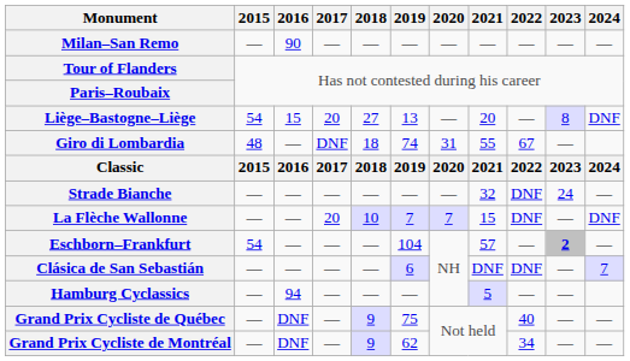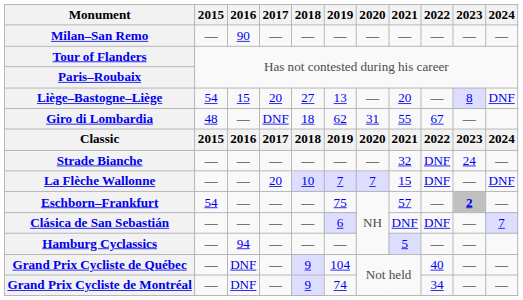Giro di Lombardia | 2019: 74 -> 62
Eschborn–Frankfurt | 2019: 104 -> 75
Grand Prix Cycliste de Québec | 2019: 75 -> 104
Grand Prix Cycliste de Montréal | 2019: 62 -> 74
